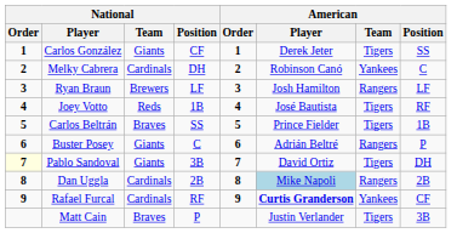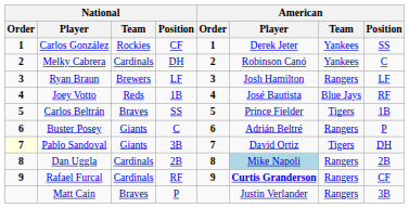Carlos González | National / Team: Giants -> Rockies
Carlos González | American / Team: Tigers -> Yankees
Joey Votto | American / Team: Tigers -> Blue Jays
Rafael Furcal | American / Team: Yankees -> Rangers
Matt Cain | American / Team: Tigers -> Rangers
